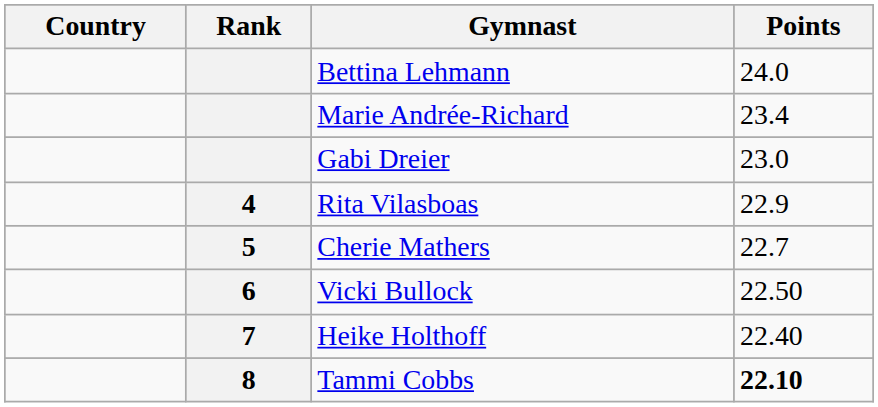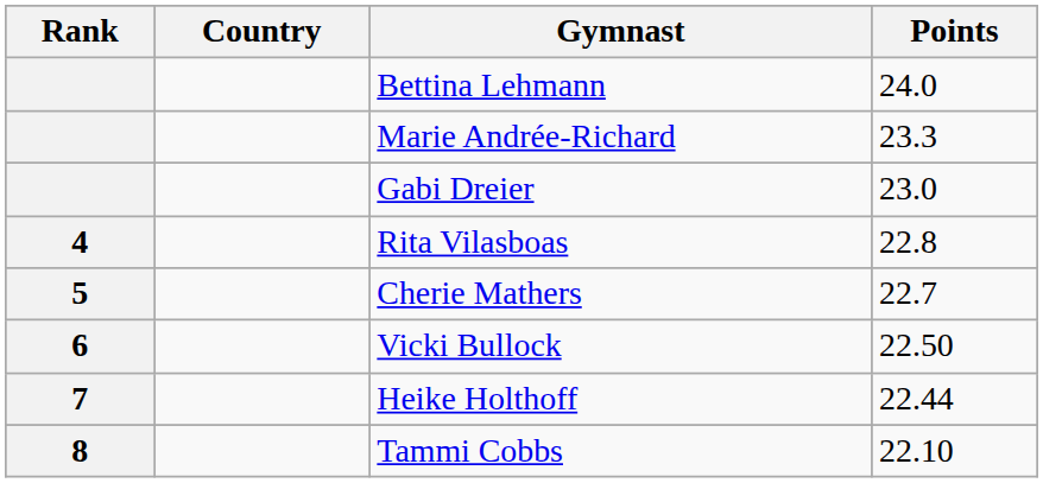columns swapped: Rank <-> Country
Marie Andrée-Richard | Points: 23.4 -> 23.3
Rita Vilasboas | Points: 22.9 -> 22.8
Heike Holthoff | Points: 22.40 -> 22.44
Tammi Cobbs | Points: bold -> normal
